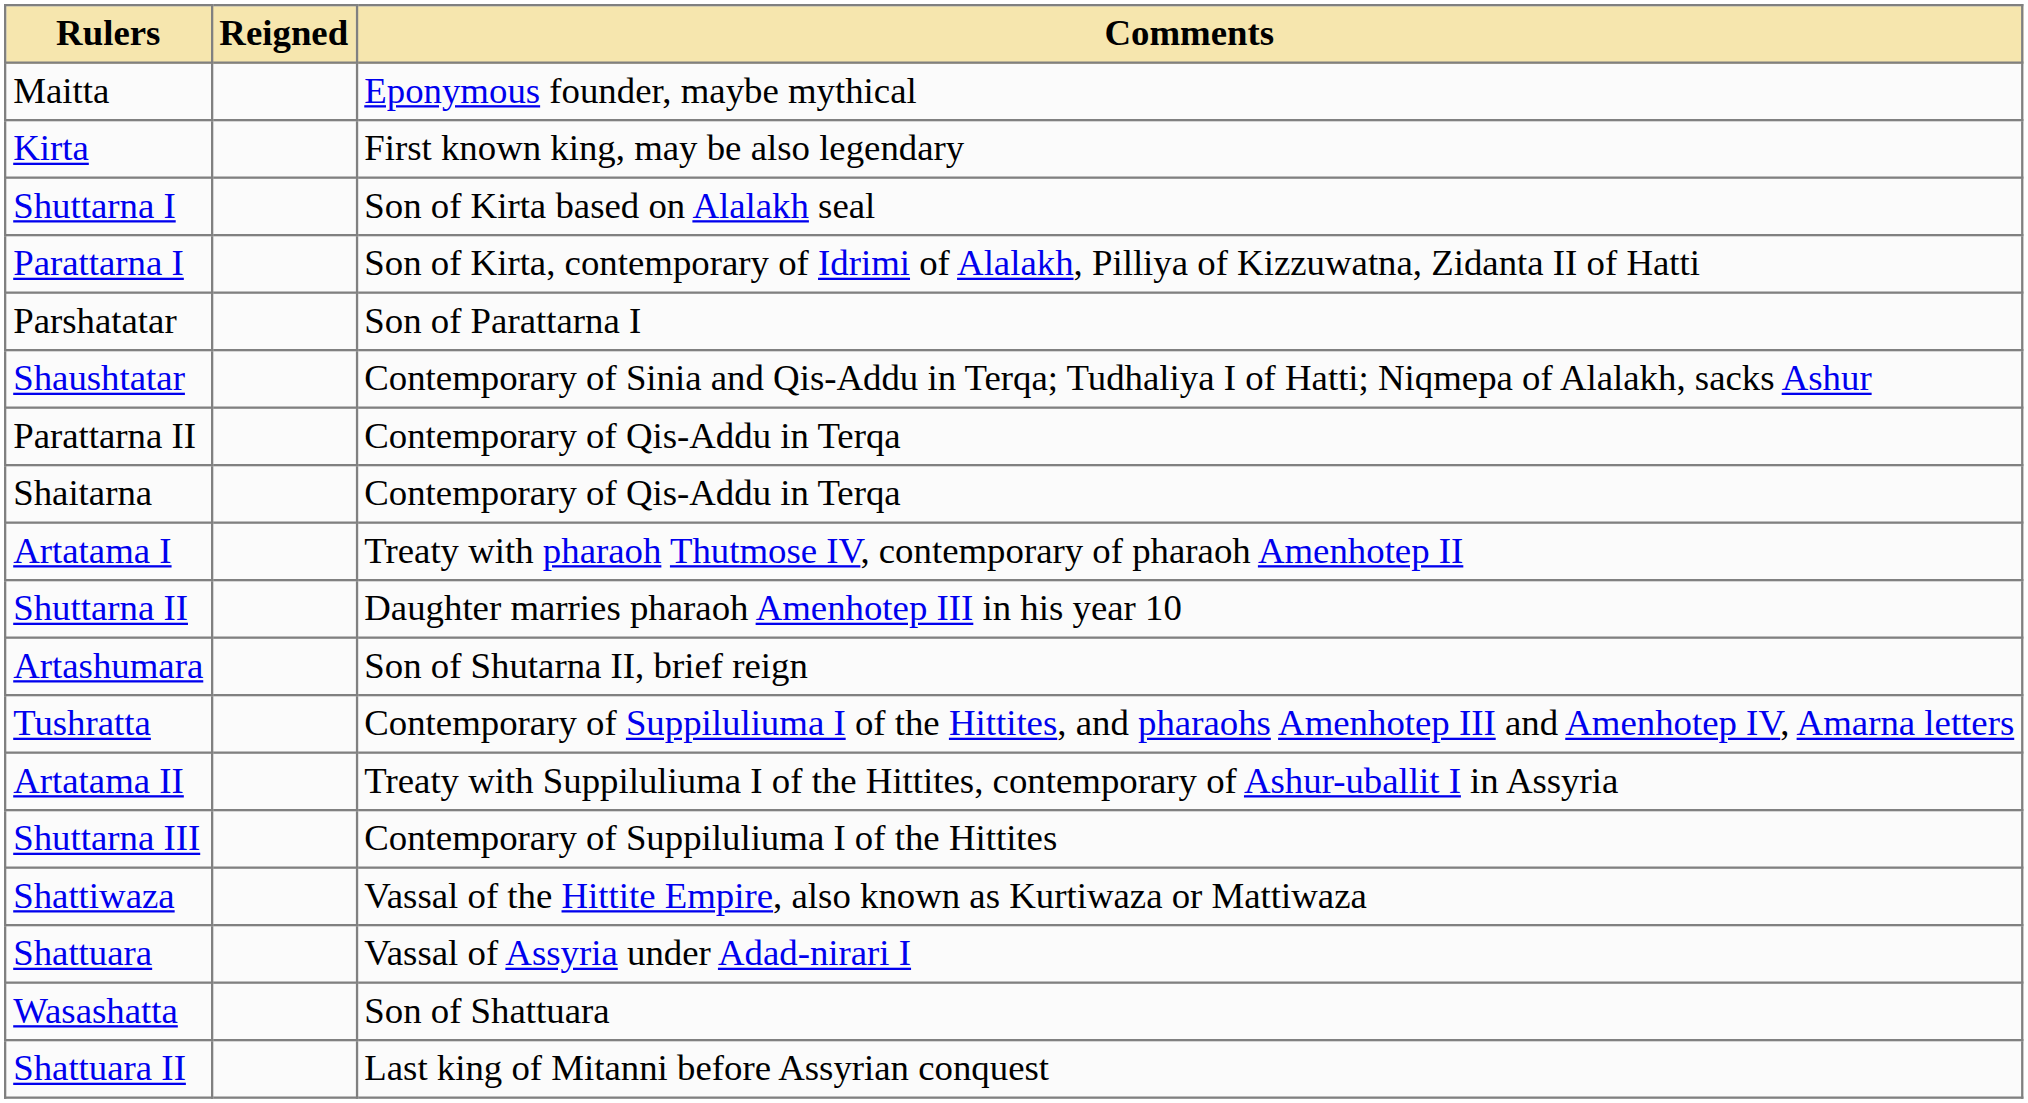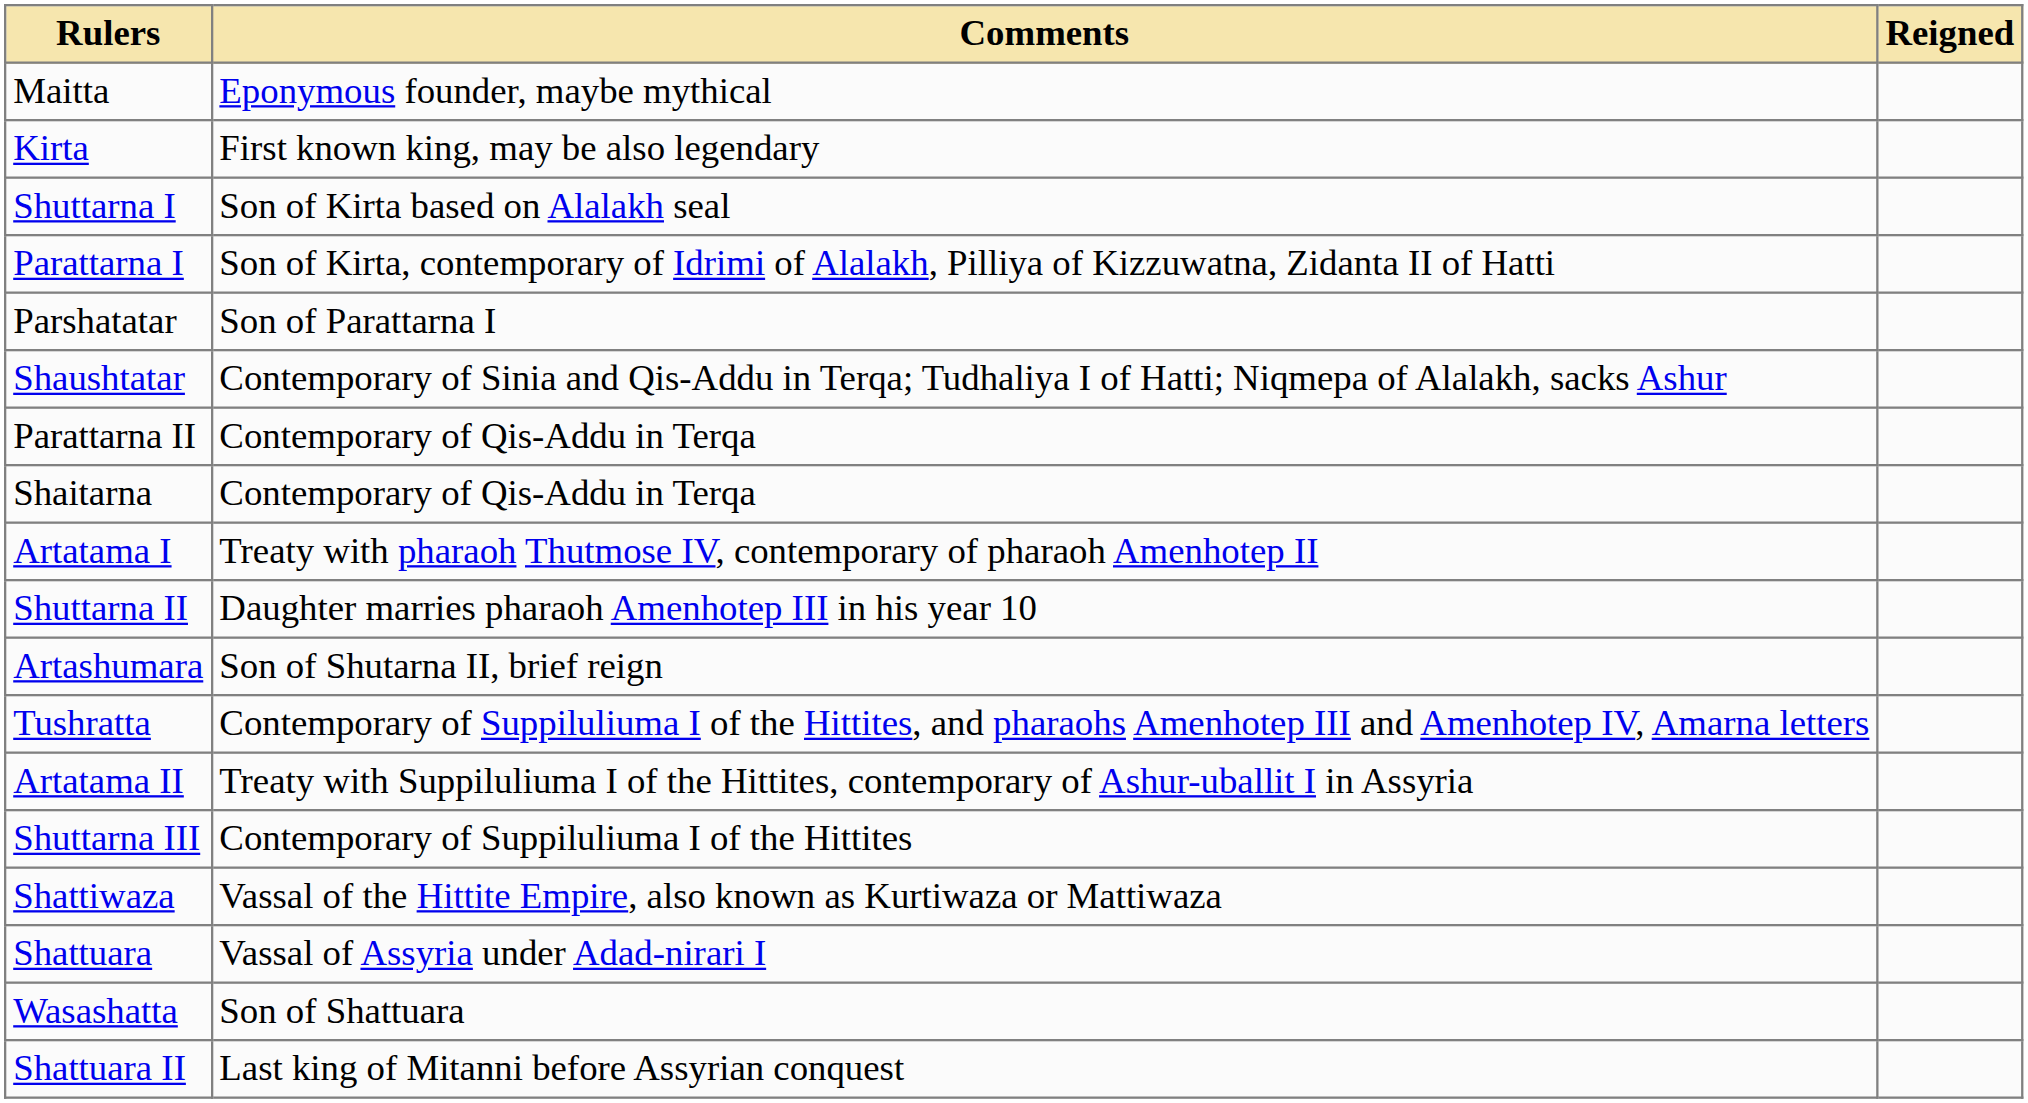columns swapped: Reigned <-> Comments
